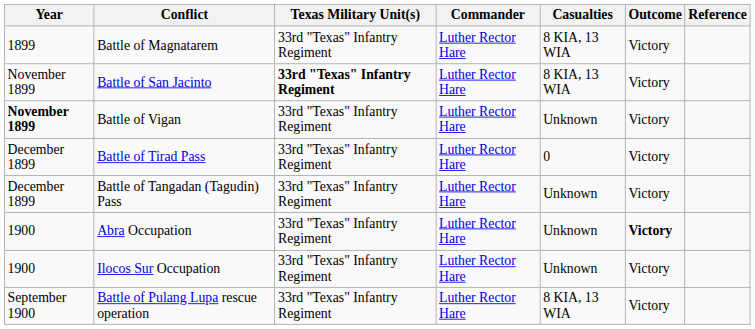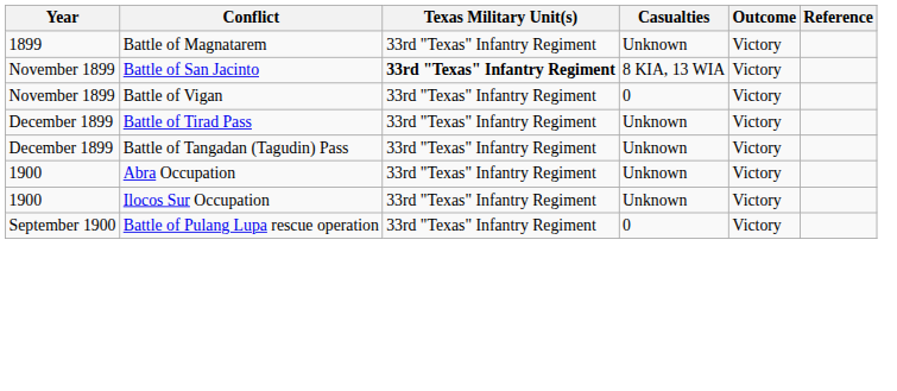- column: Commander | Luther Rector Hare | Luther Rector Hare | Luther Rector Hare | Luther Rector Hare | Luther Rector Hare | Luther Rector Hare | Luther Rector Hare | Luther Rector Hare
Battle of Magnatarem | Casualties: 8 KIA, 13 WIA -> Unknown
Battle of Vigan | Year: bold -> normal
Battle of Vigan | Casualties: Unknown -> 0
Battle of Tirad Pass | Casualties: 0 -> Unknown
Abra Occupation | Outcome: bold -> normal
Battle of Pulang Lupa rescue operation | Casualties: 8 KIA, 13 WIA -> 0
